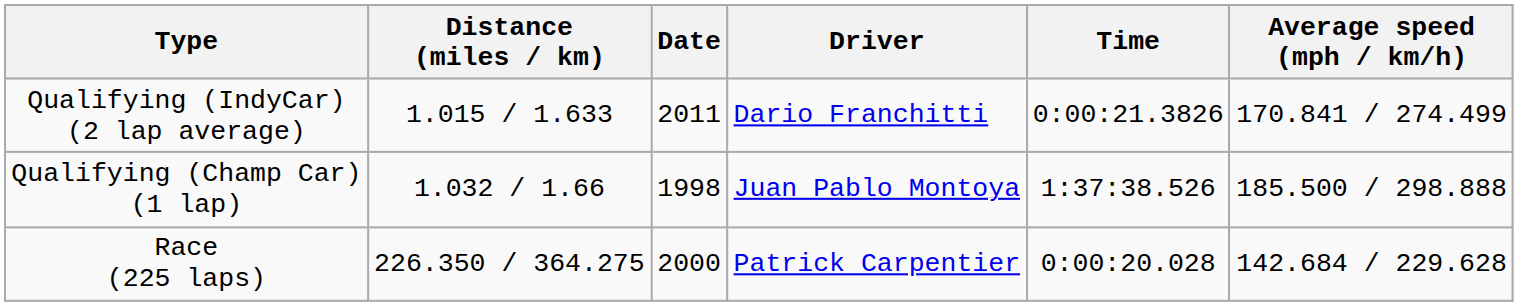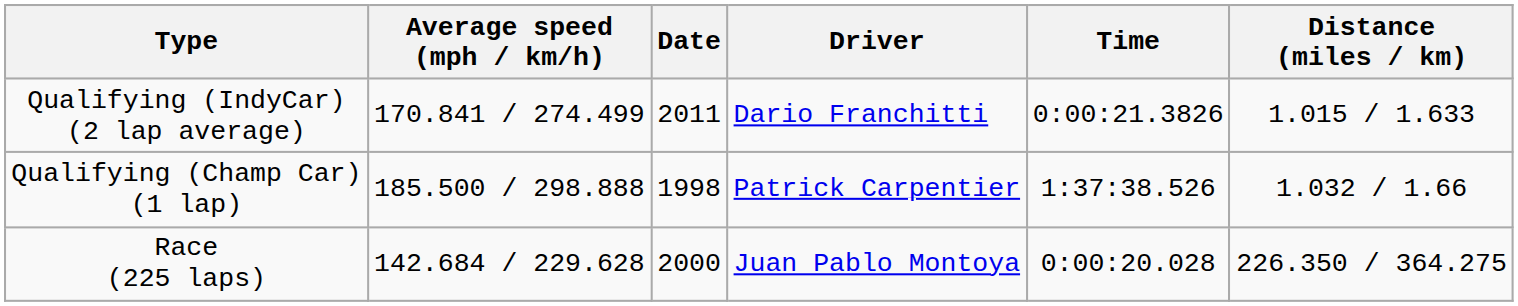columns swapped: Distance (miles / km) <-> Average speed (mph / km/h)
Qualifying (Champ Car) (1 lap) | Driver: Juan Pablo Montoya -> Patrick Carpentier
Race (225 laps) | Driver: Patrick Carpentier -> Juan Pablo Montoya
